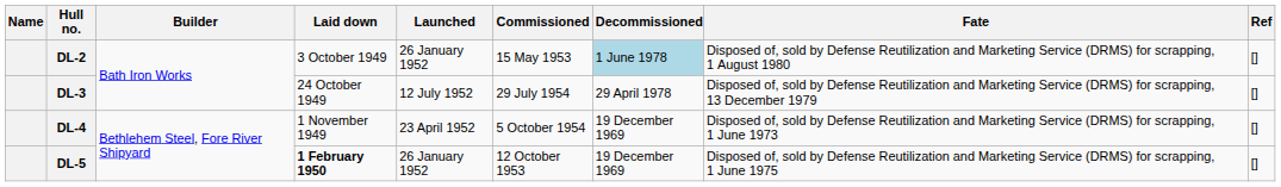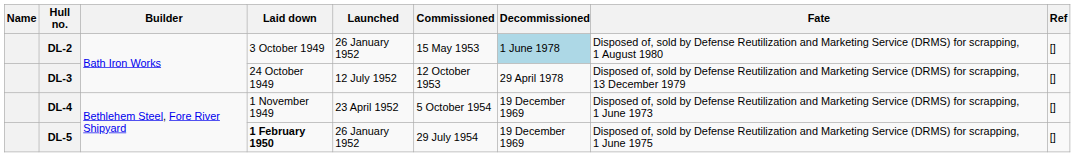DL-3 | Commissioned: 29 July 1954 -> 12 October 1953
DL-5 | Commissioned: 12 October 1953 -> 29 July 1954
